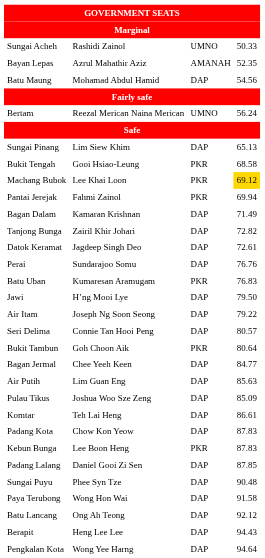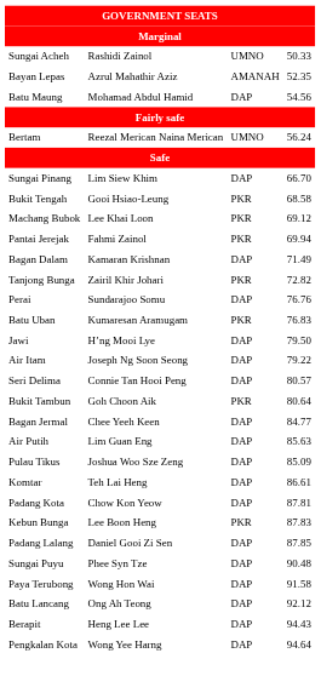Sungai Pinang | column 4: 65.13 -> 66.70
Machang Bubok | column 4: gold background -> no background
Tanjong Bunga | column 3: DAP -> PKR
- row: Datok Keramat | Jagdeep Singh Deo | DAP | 72.61
Padang Kota | column 4: 87.83 -> 87.81
